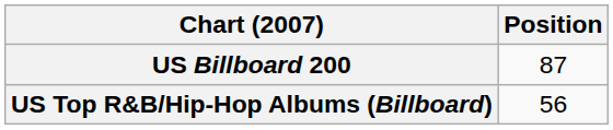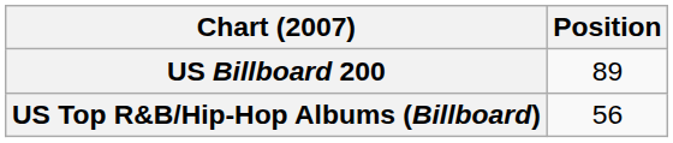US Billboard 200 | Position: 87 -> 89
